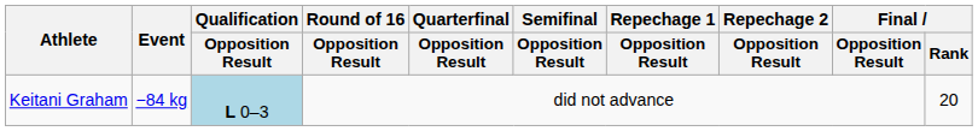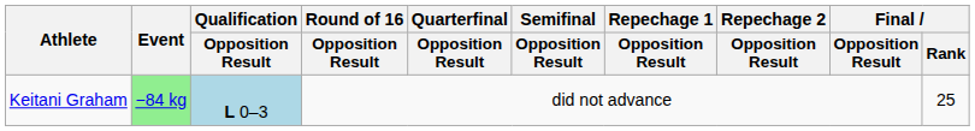Keitani Graham | Event: no background -> lightgreen background
Keitani Graham | Final / Rank: 20 -> 25
